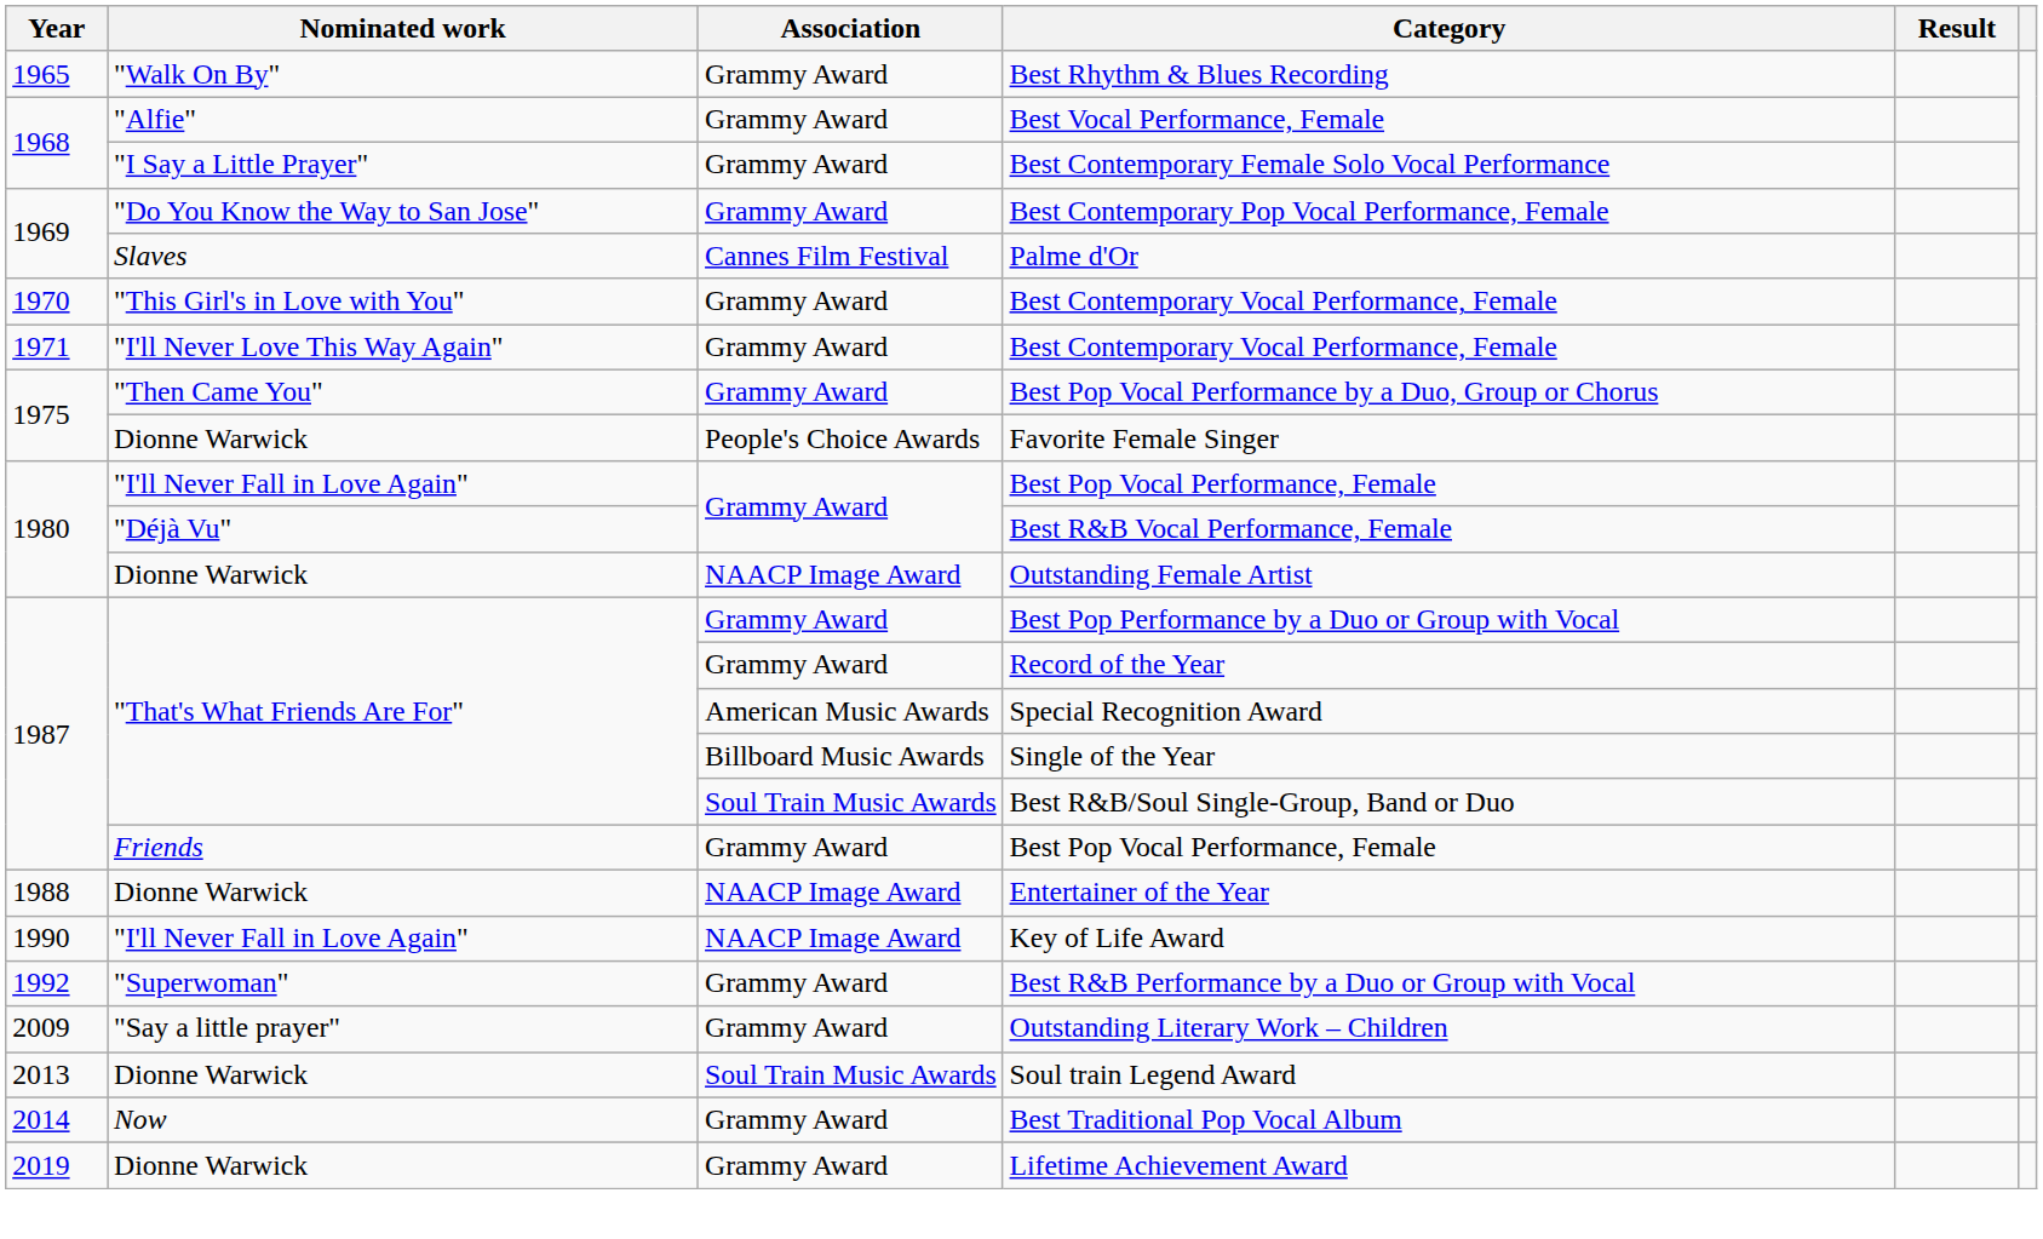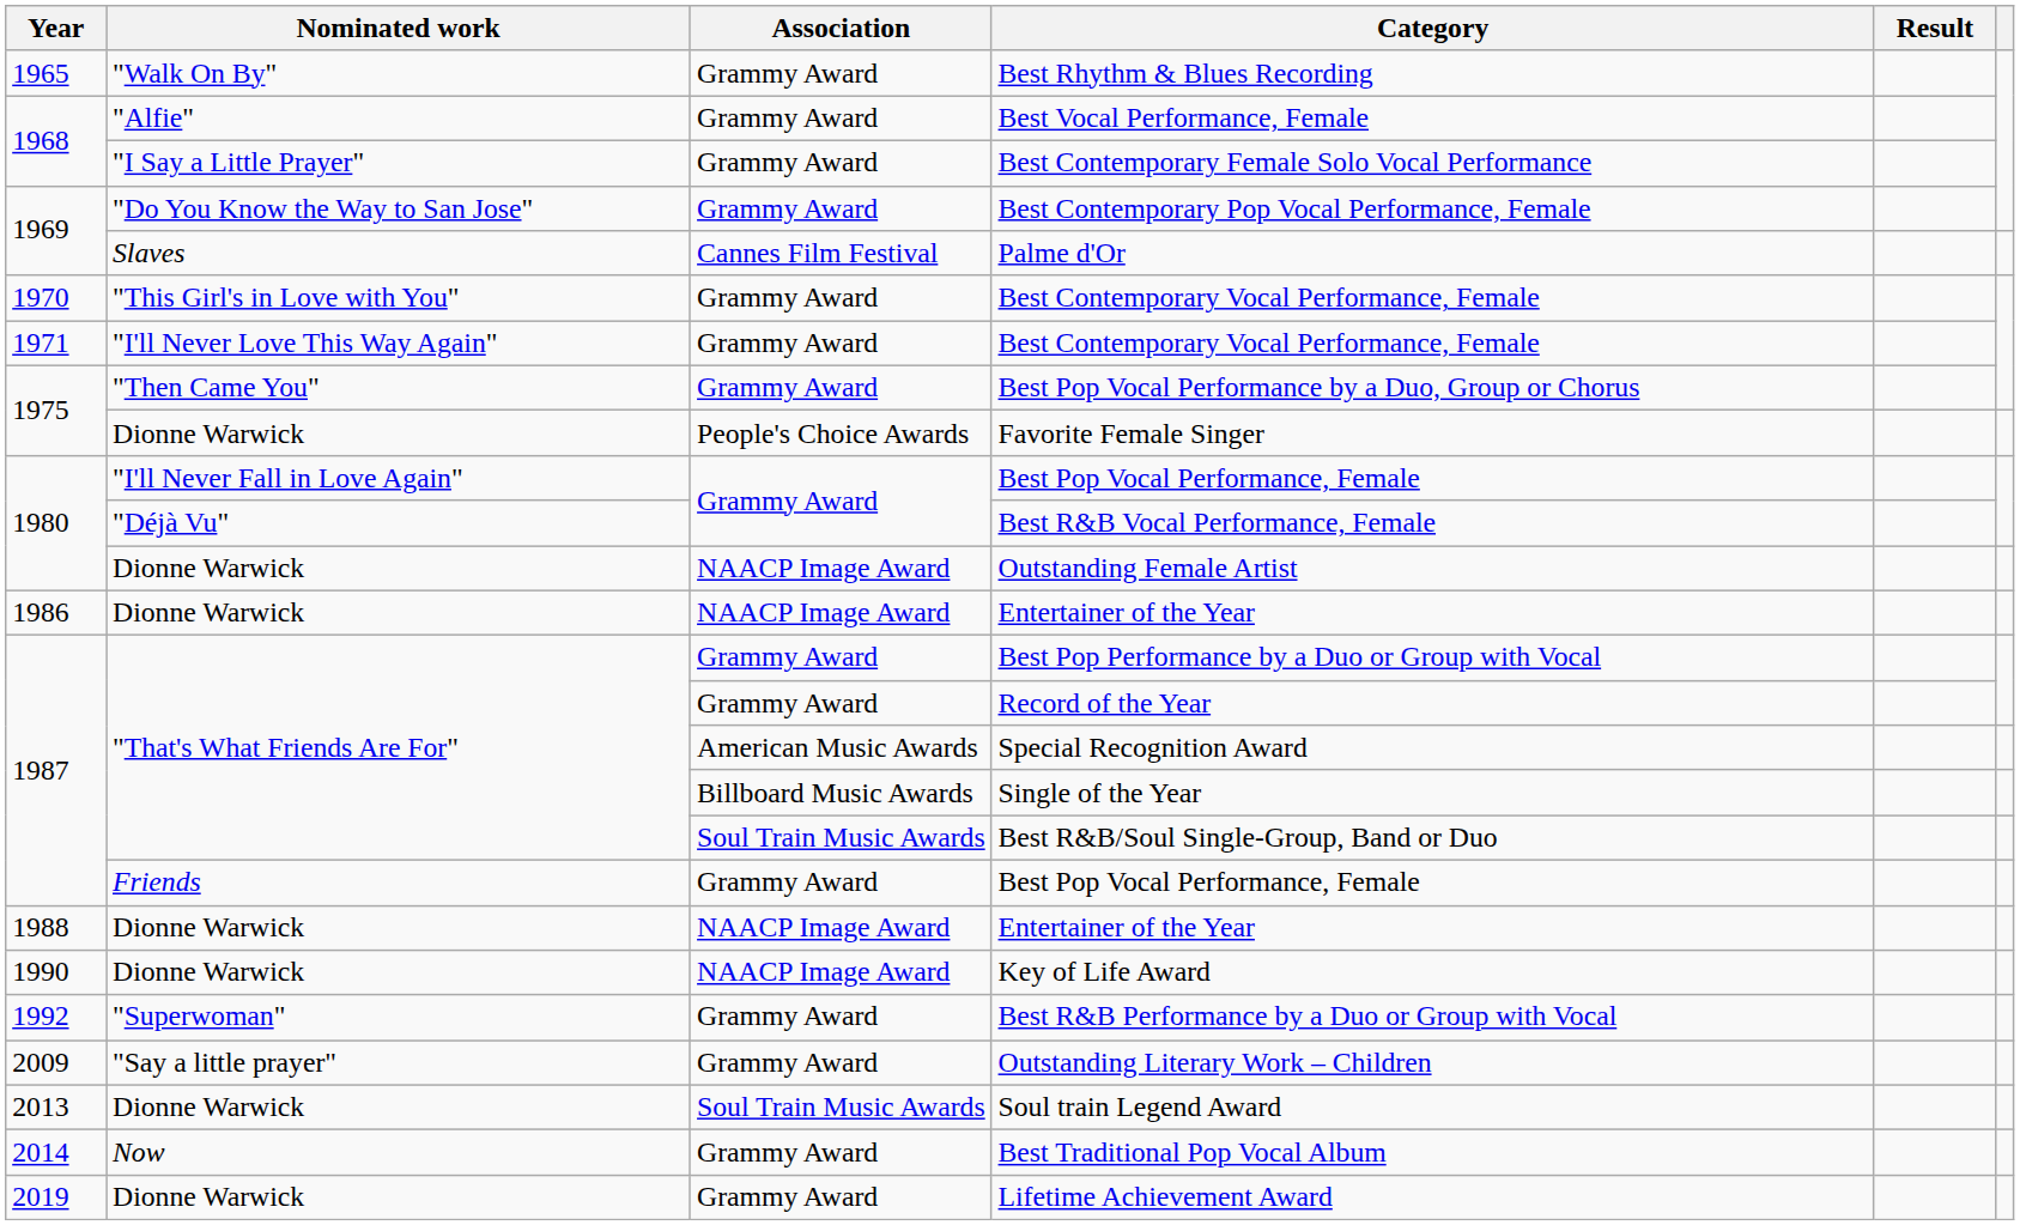+ row: 1986 | Dionne Warwick | NAACP Image Award | Entertainer of the Year
Key of Life Award | Nominated work: "I'll Never Fall in Love Again" -> Dionne Warwick
